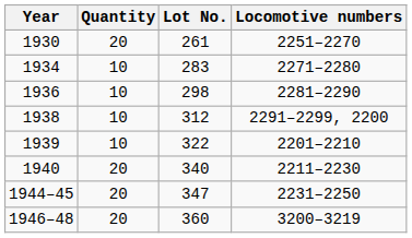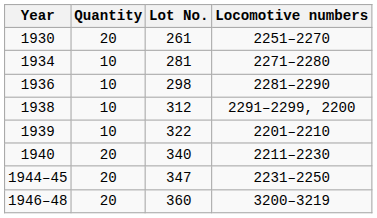1934 | Lot No.: 283 -> 281
